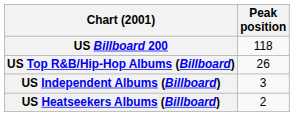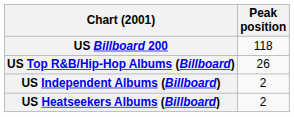US Independent Albums (Billboard) | Peak position: 3 -> 2
